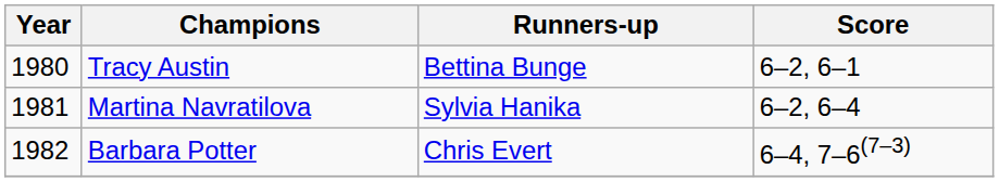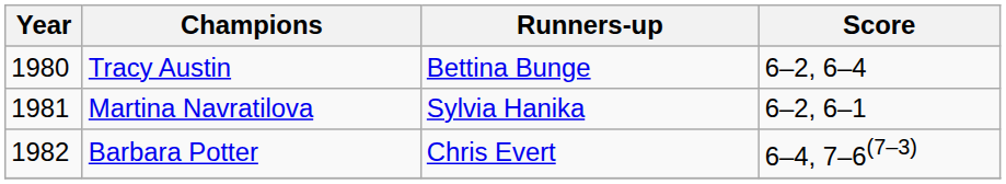Tracy Austin | Score: 6–2, 6–1 -> 6–2, 6–4
Martina Navratilova | Score: 6–2, 6–4 -> 6–2, 6–1
